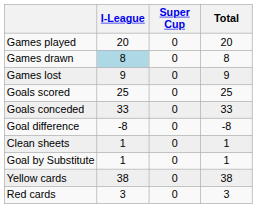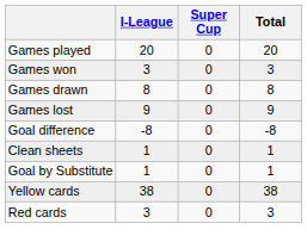+ row: Games won | 3 | 0 | 3
Games drawn | I-League: lightblue background -> no background
- row: Goals scored | 25 | 0 | 25
- row: Goals conceded | 33 | 0 | 33
